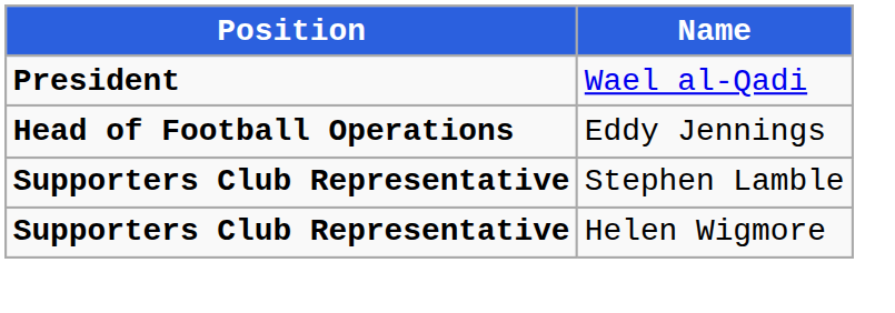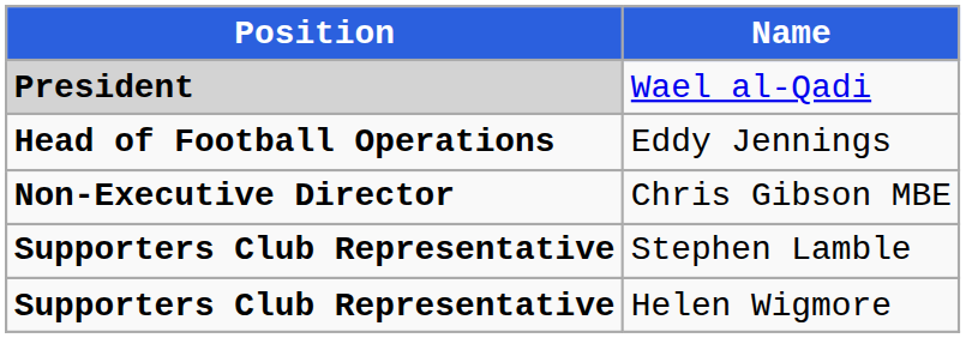Wael al-Qadi | Position: no background -> lightgrey background
+ row: Non-Executive Director | Chris Gibson MBE
